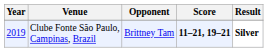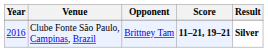Clube Fonte São Paulo, Campinas, Brazil | Year: 2019 -> 2016
